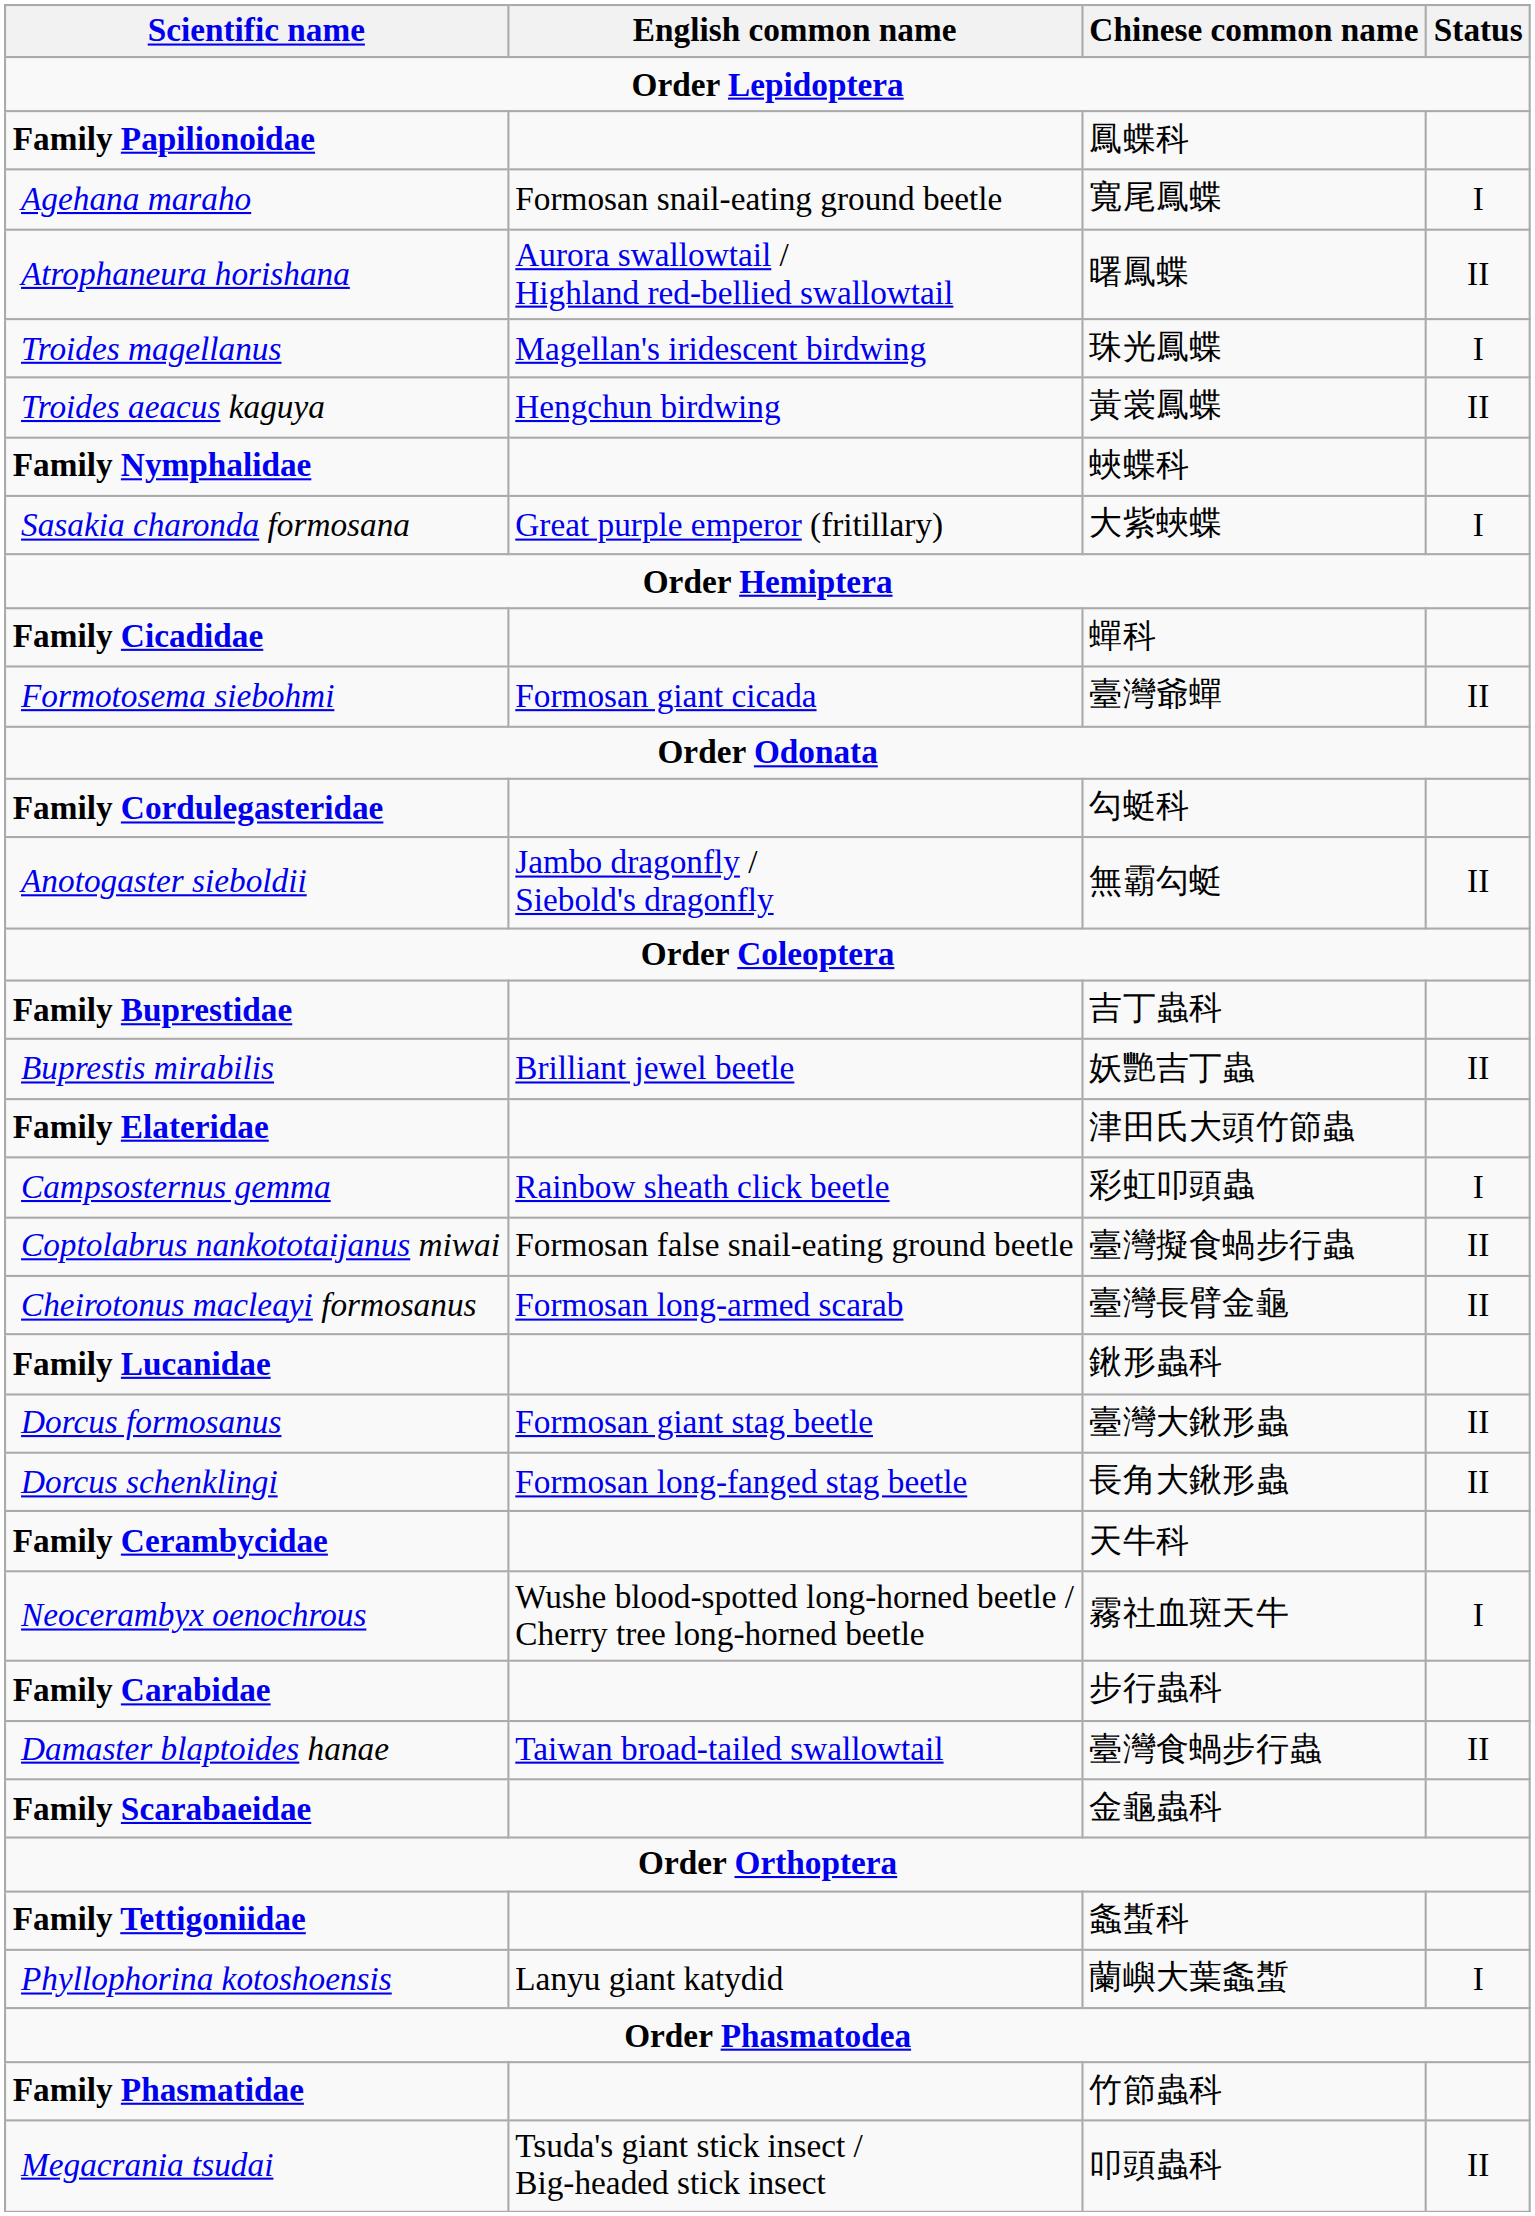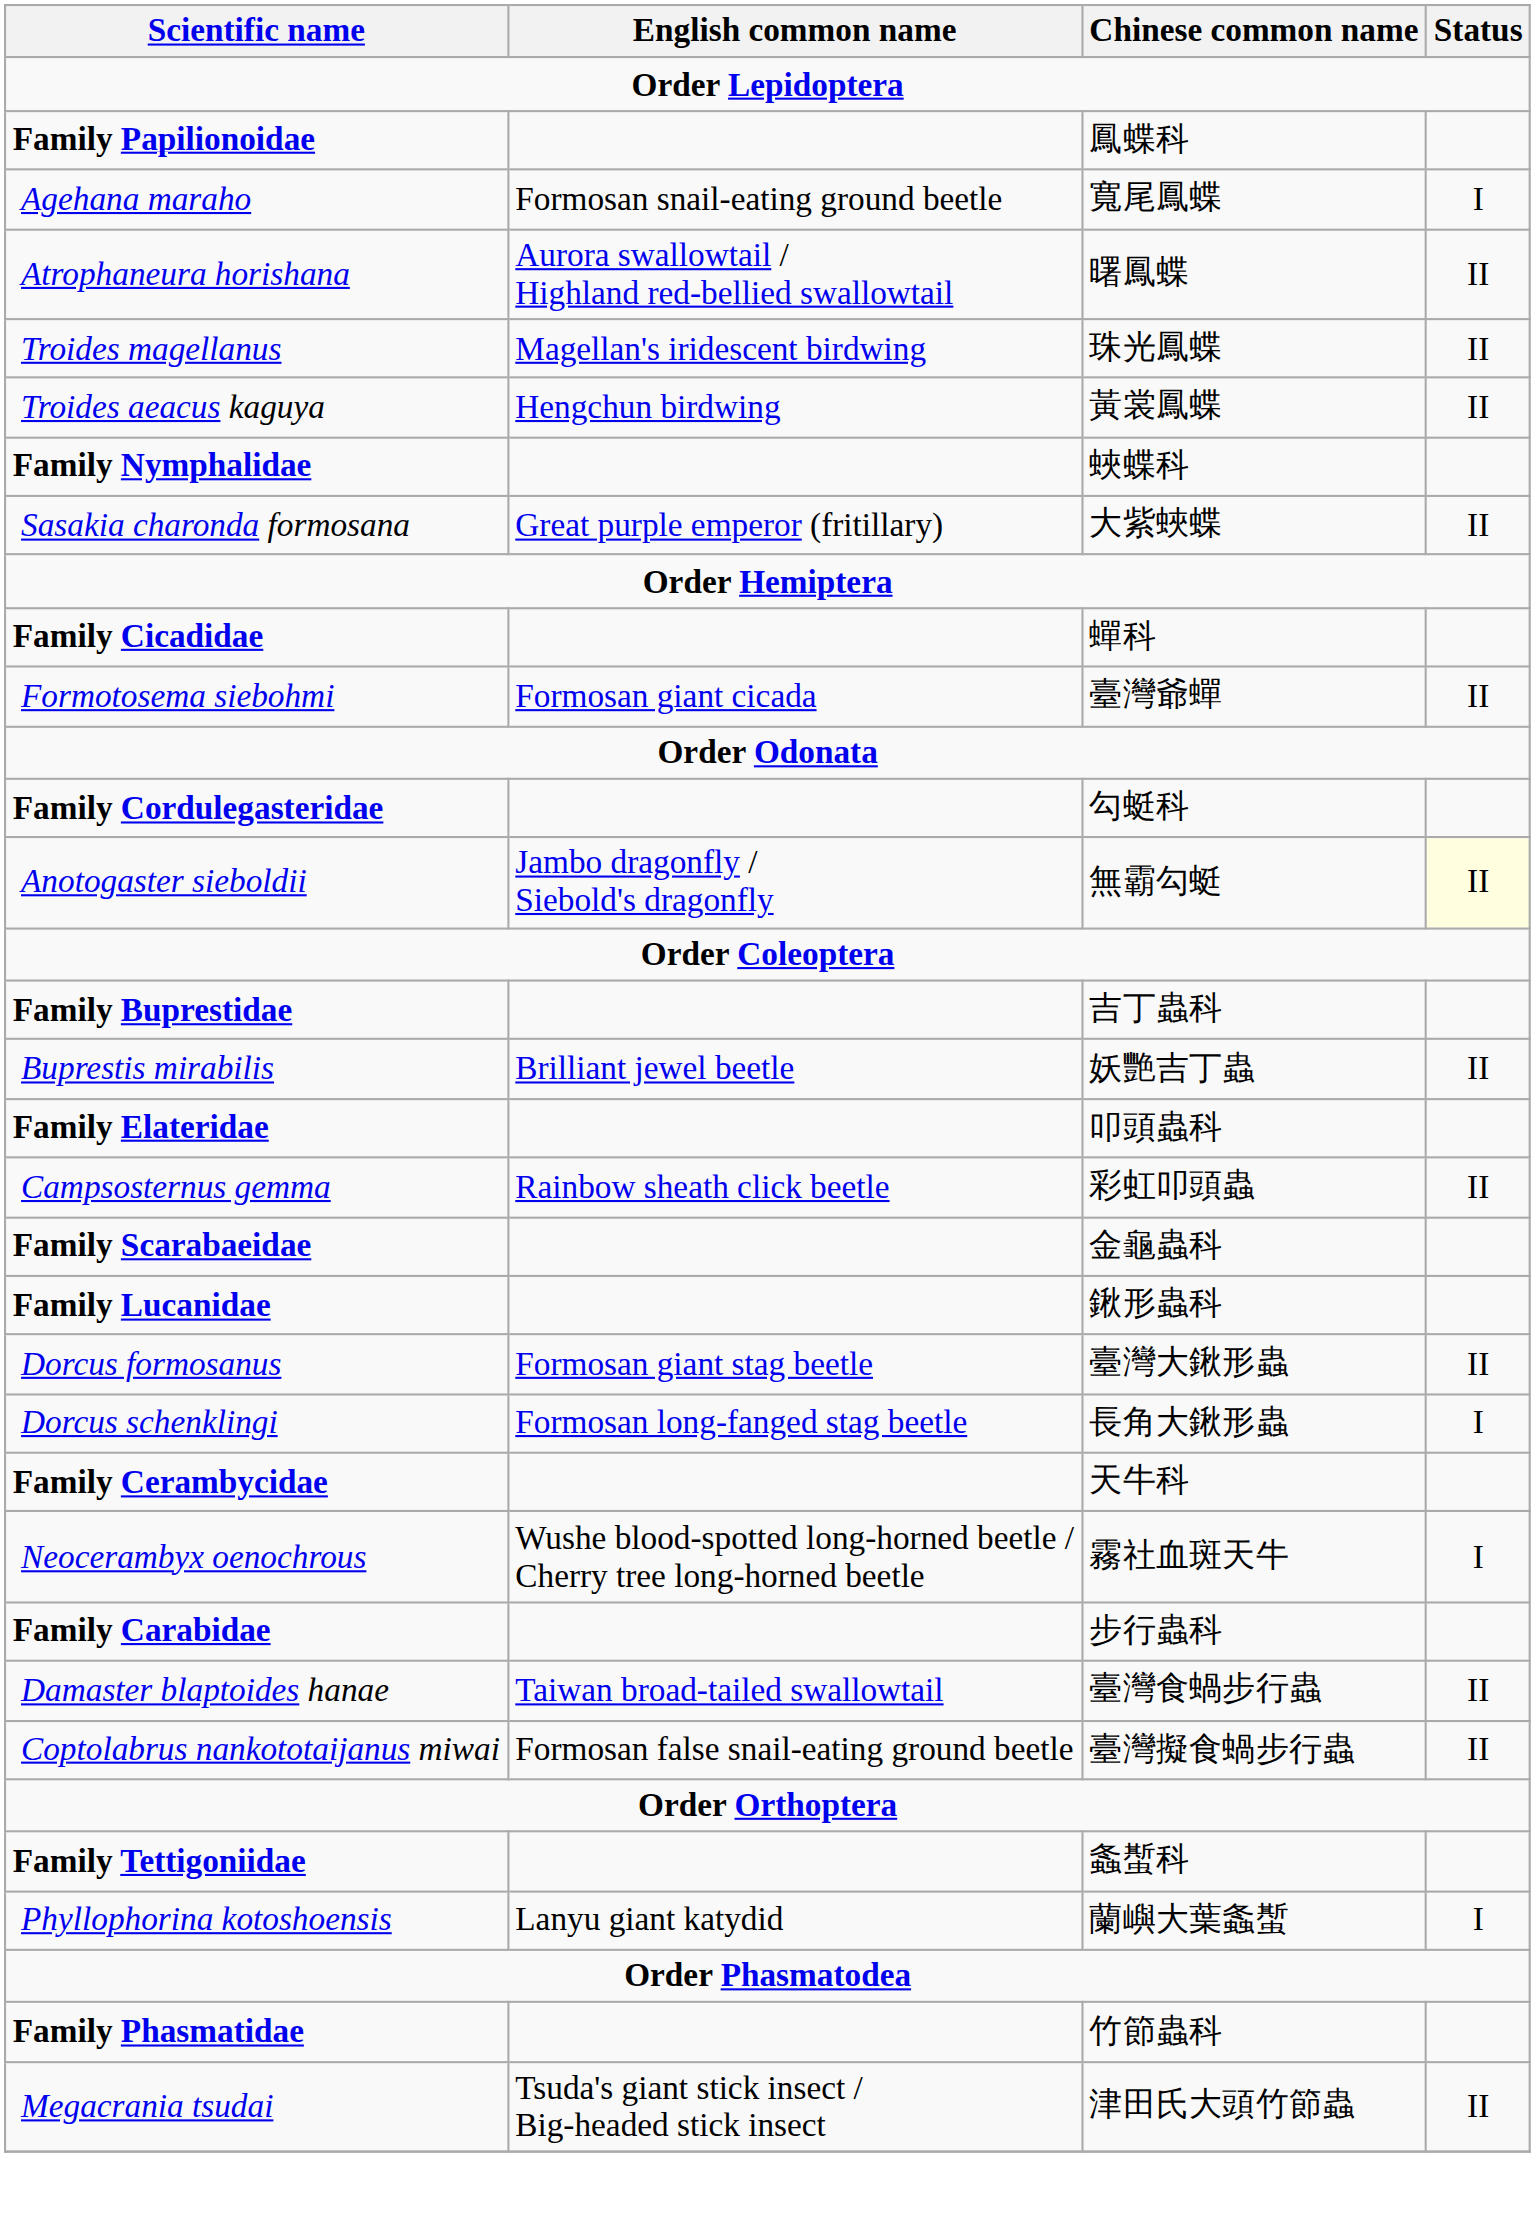Troides magellanus | Status: I -> II
Sasakia charonda formosana | Status: I -> II
Anotogaster sieboldii | Status: no background -> lightyellow background
Family Elateridae | Chinese common name: 津田氏大頭竹節蟲 -> 叩頭蟲科
Campsosternus gemma | Status: I -> II
rows swapped: Family Scarabaeidae <-> Coptolabrus nankototaijanus miwai
- row: Cheirotonus macleayi formosanus | Formosan long-armed scarab | 臺灣長臂金龜 | II
Dorcus schenklingi | Status: II -> I
Megacrania tsudai | Chinese common name: 叩頭蟲科 -> 津田氏大頭竹節蟲
